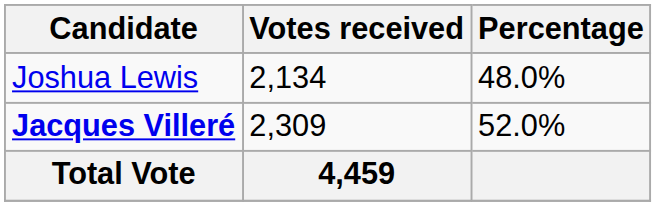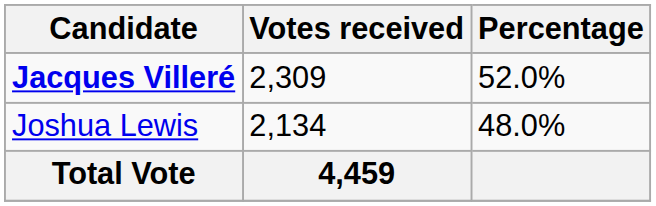rows swapped: Jacques Villeré <-> Joshua Lewis
